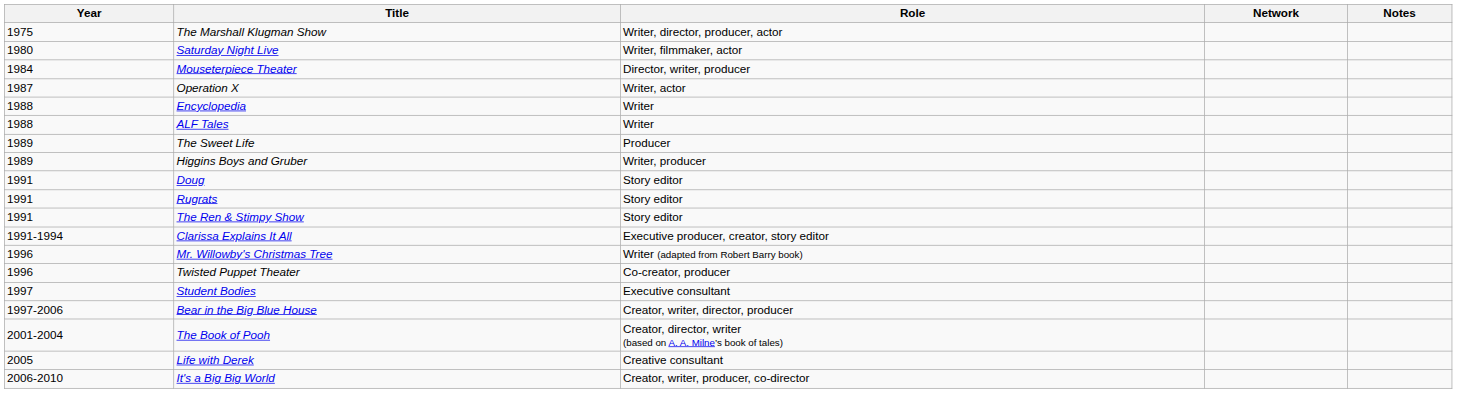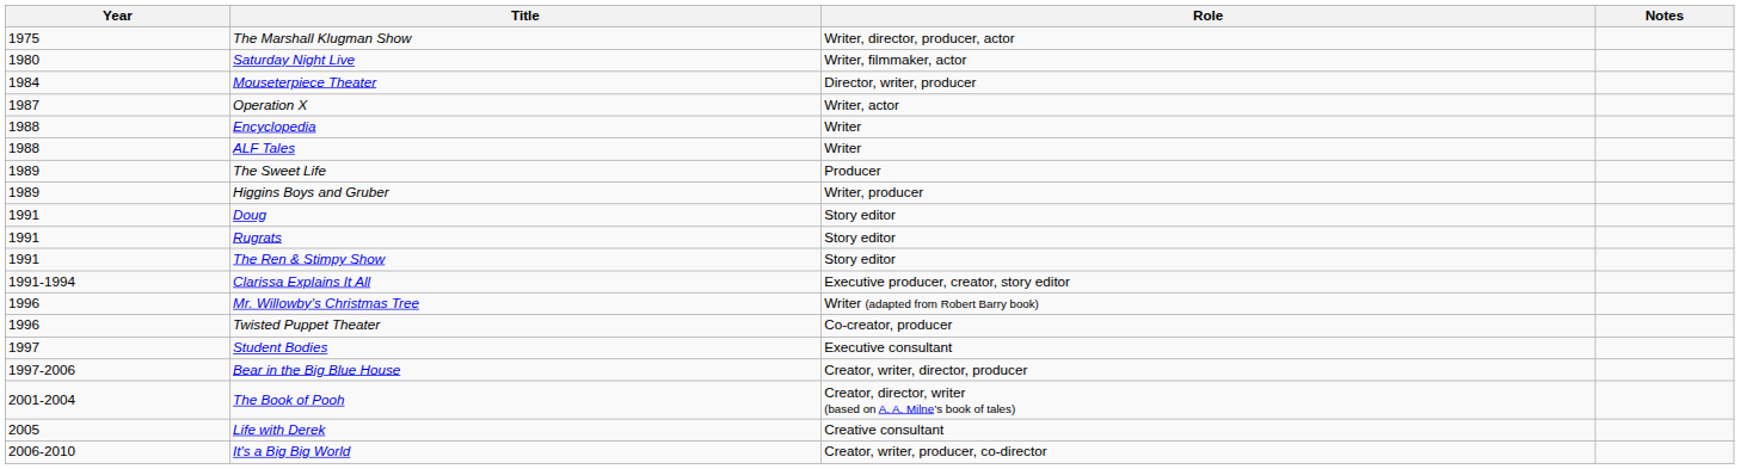- column: Network
